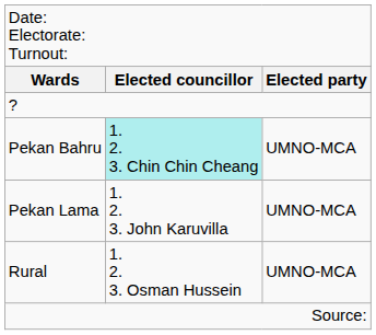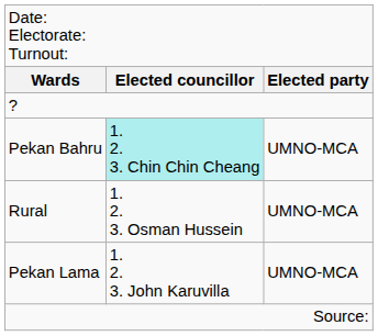rows swapped: Pekan Lama <-> Rural
